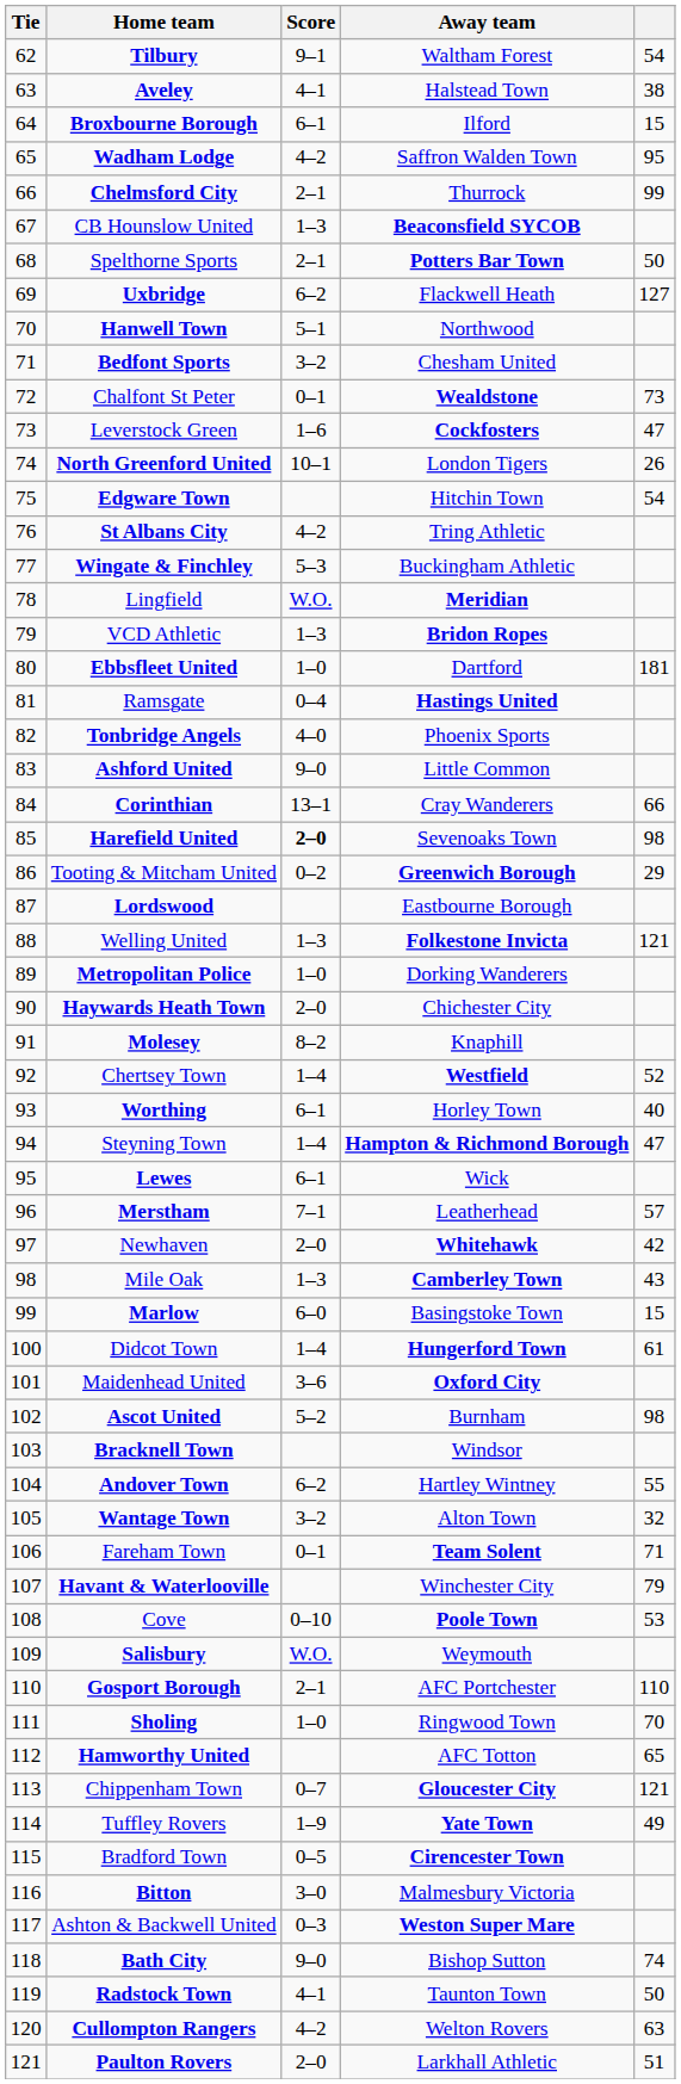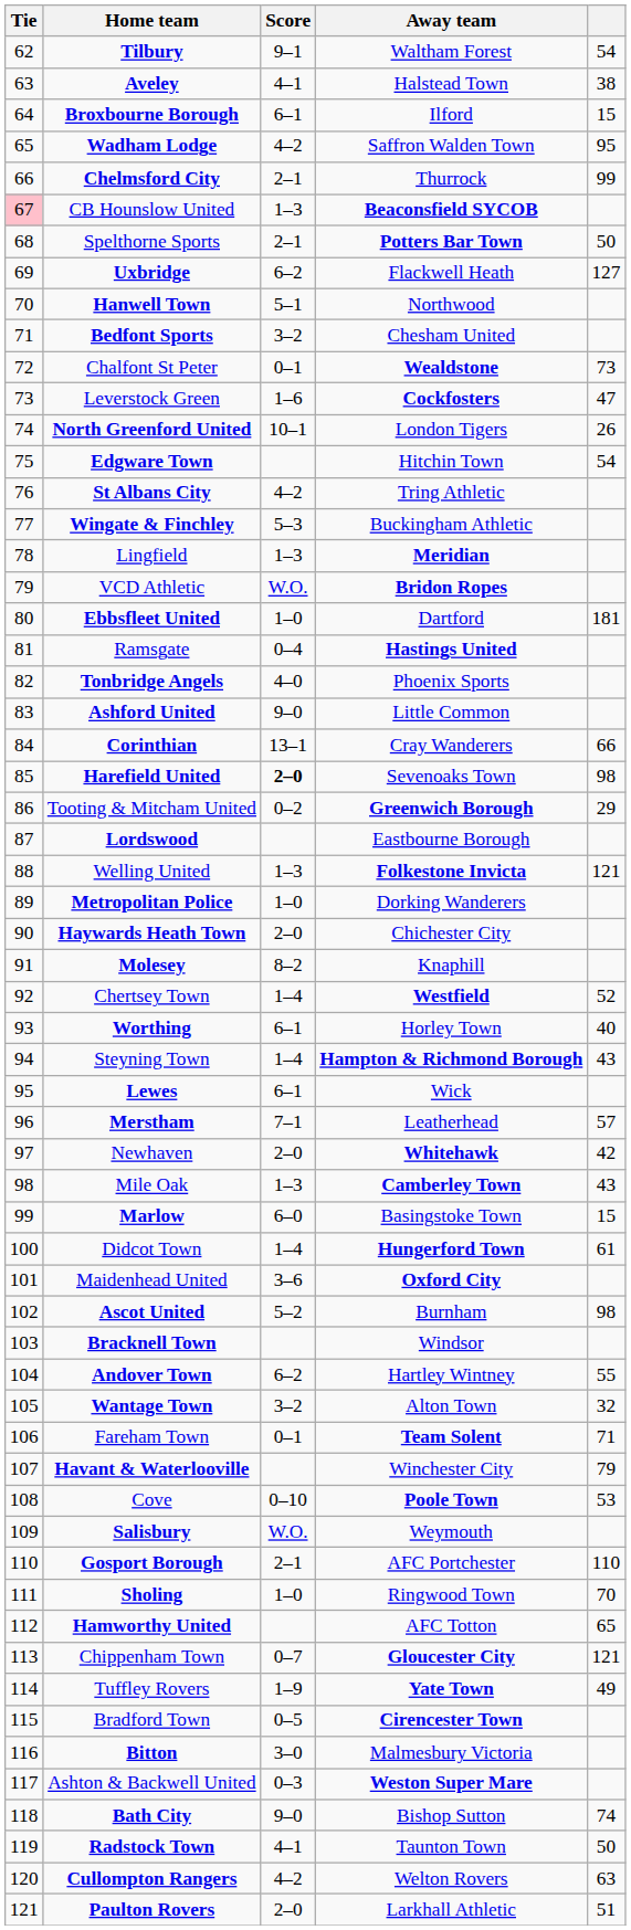CB Hounslow United | Tie: no background -> pink background
Lingfield | Score: W.O. -> 1–3
VCD Athletic | Score: 1–3 -> W.O.
Steyning Town | column 5: 47 -> 43
